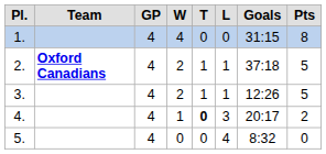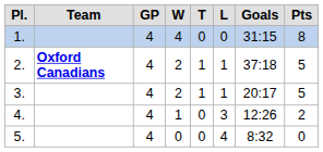3. | column 7: 12:26 -> 20:17
4. | column 5: bold -> normal
4. | column 7: 20:17 -> 12:26
